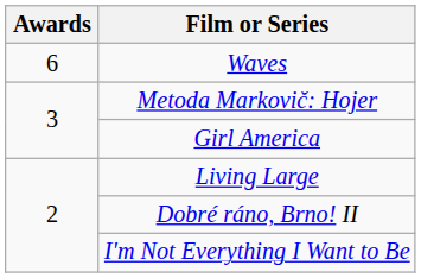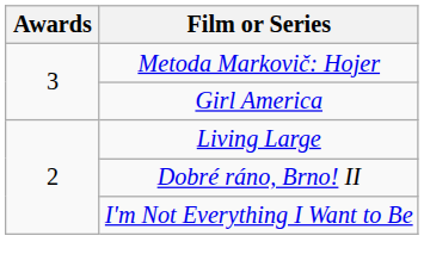- row: 6 | Waves
